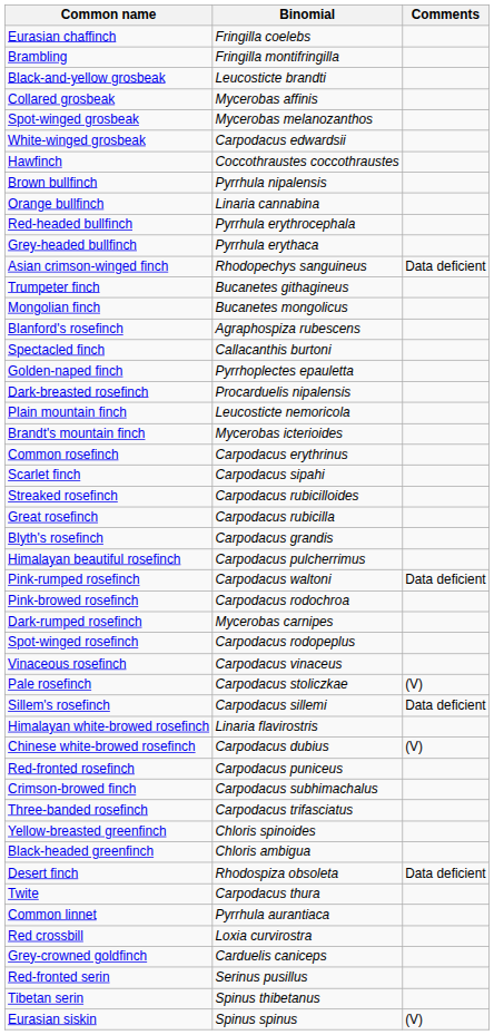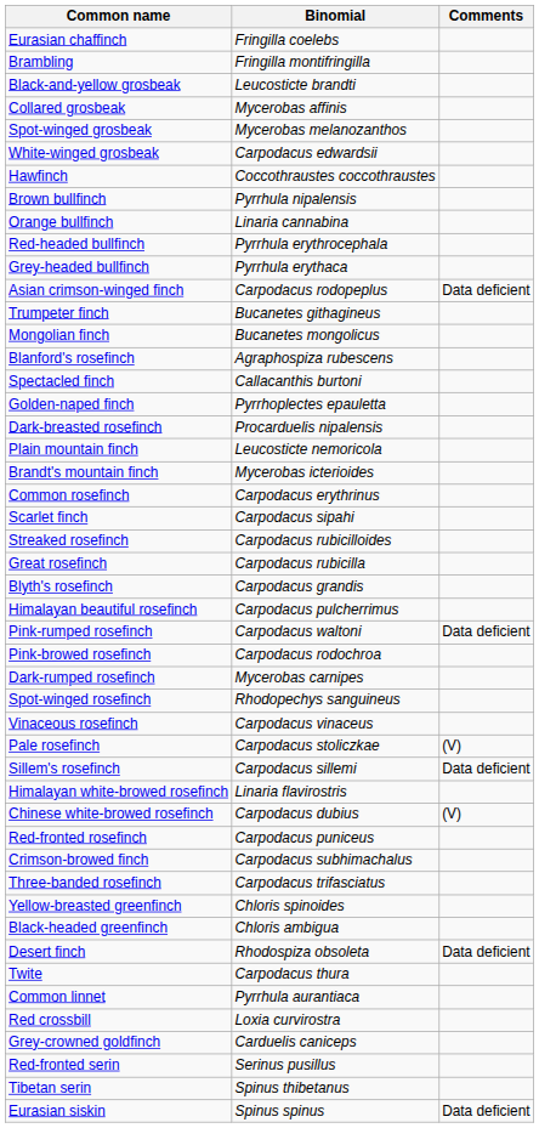Asian crimson-winged finch | Binomial: Rhodopechys sanguineus -> Carpodacus rodopeplus
Spot-winged rosefinch | Binomial: Carpodacus rodopeplus -> Rhodopechys sanguineus
Eurasian siskin | Comments: (V) -> Data deficient
